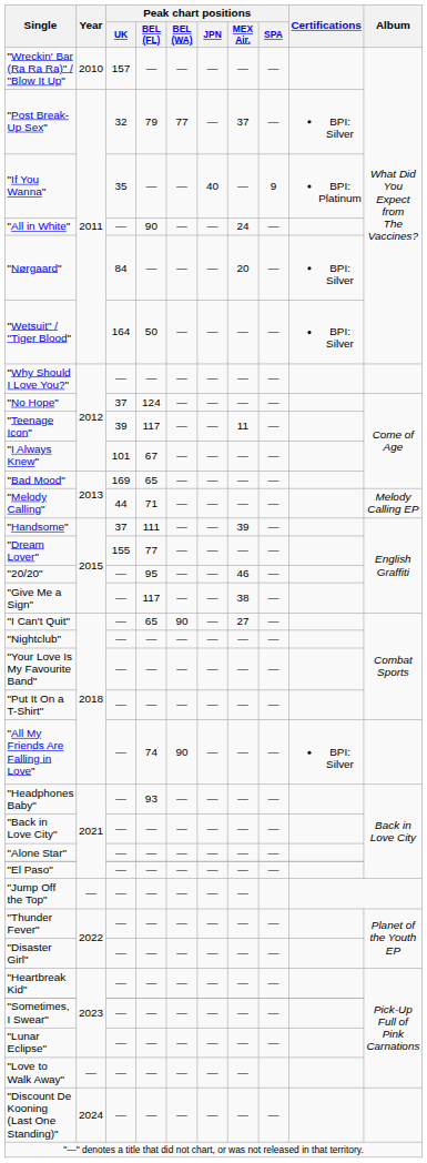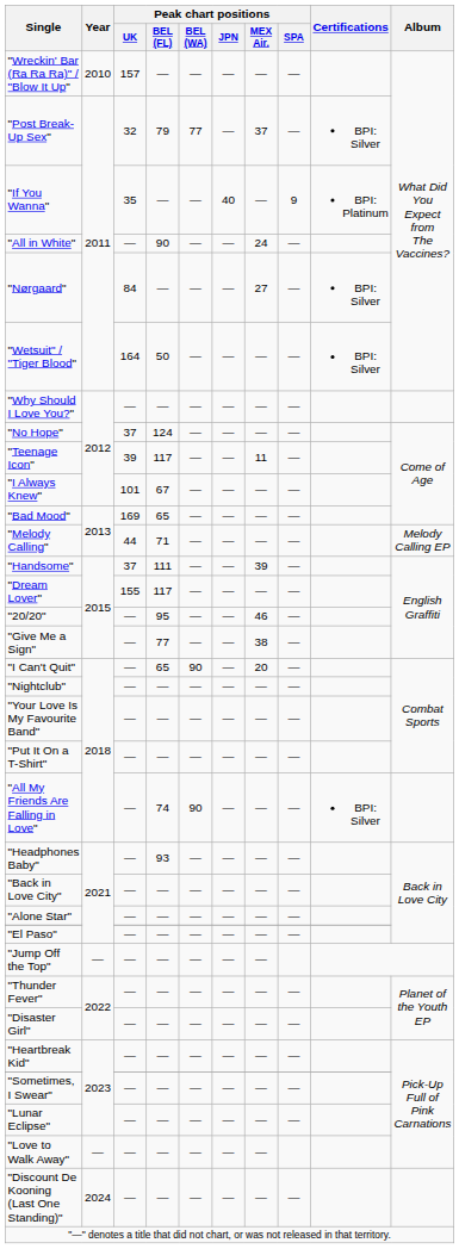"Nørgaard" | Peak chart positions / MEX Air.: 20 -> 27
"Dream Lover" | Peak chart positions / BEL (FL): 77 -> 117
"Give Me a Sign" | Peak chart positions / BEL (FL): 117 -> 77
"I Can't Quit" | Peak chart positions / MEX Air.: 27 -> 20
